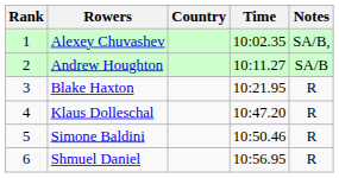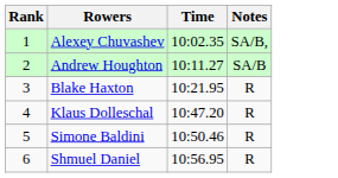- column: Country
